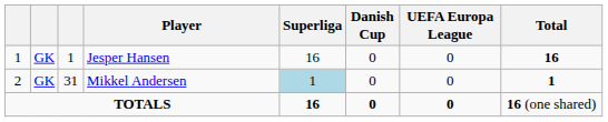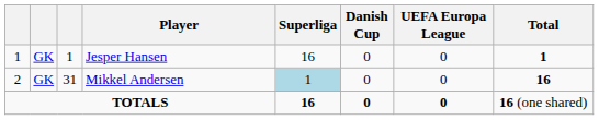Jesper Hansen | Total: 16 -> 1
Mikkel Andersen | Total: 1 -> 16
